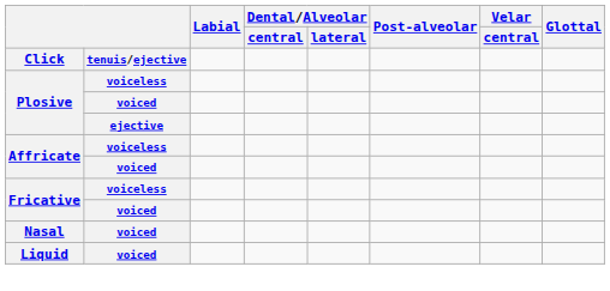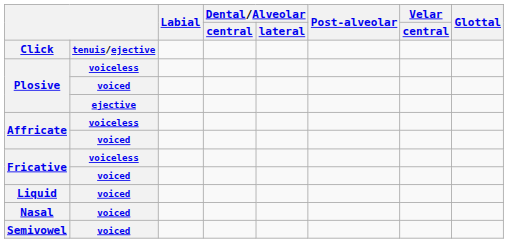rows swapped: Nasal <-> Liquid
+ row: Semivowel | voiced
